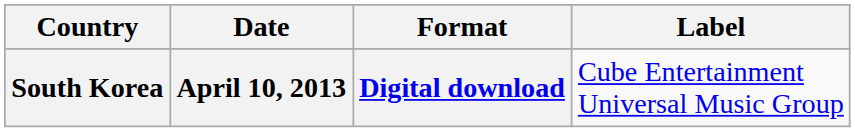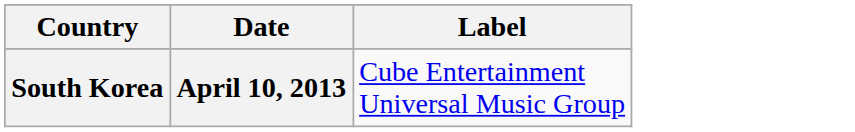- column: Format | Digital download
